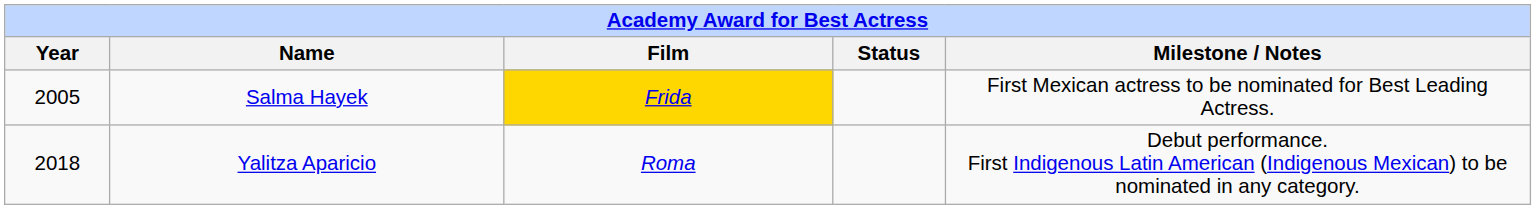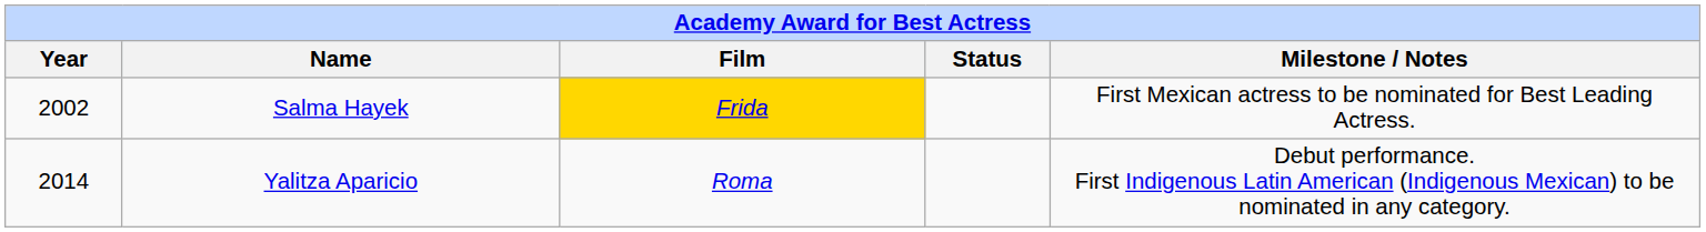Salma Hayek | Year: 2005 -> 2002
Yalitza Aparicio | Year: 2018 -> 2014
